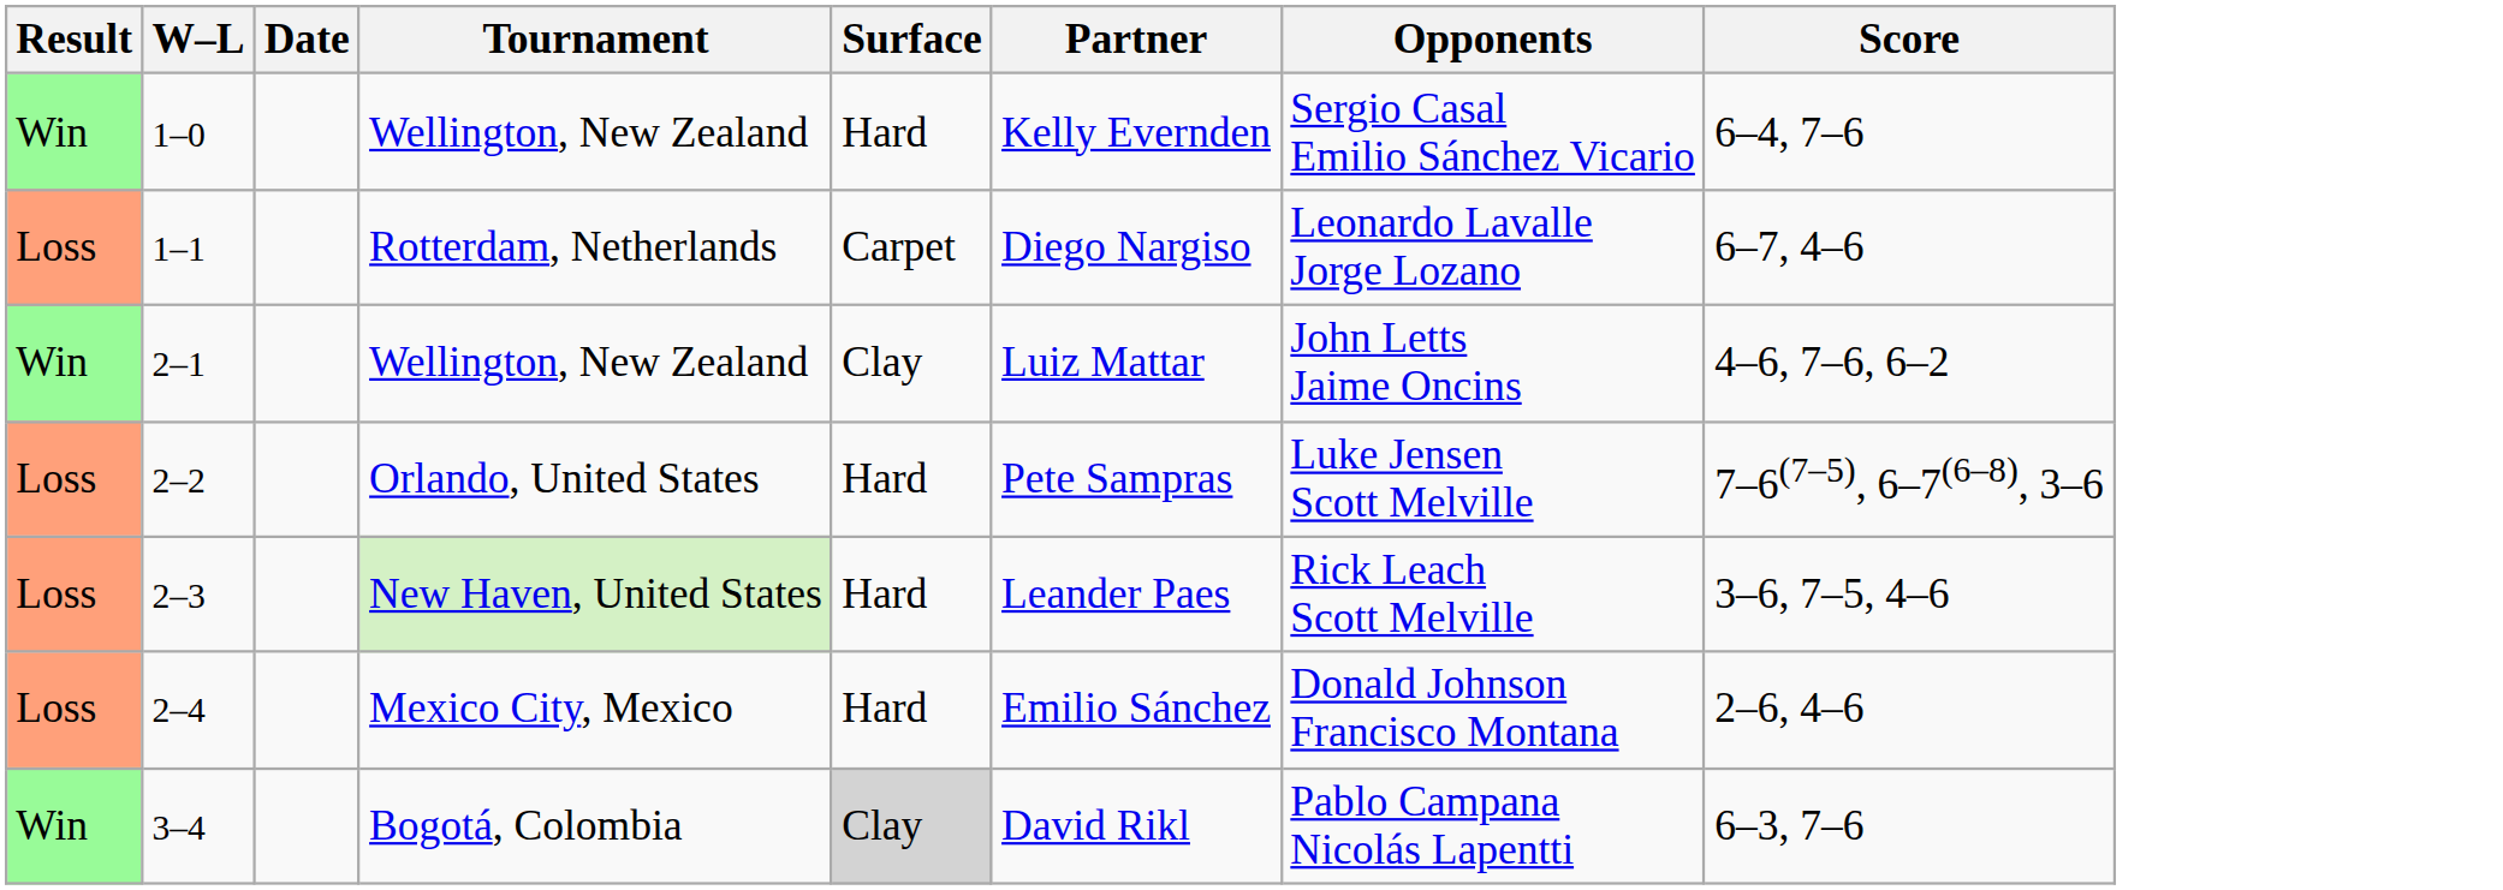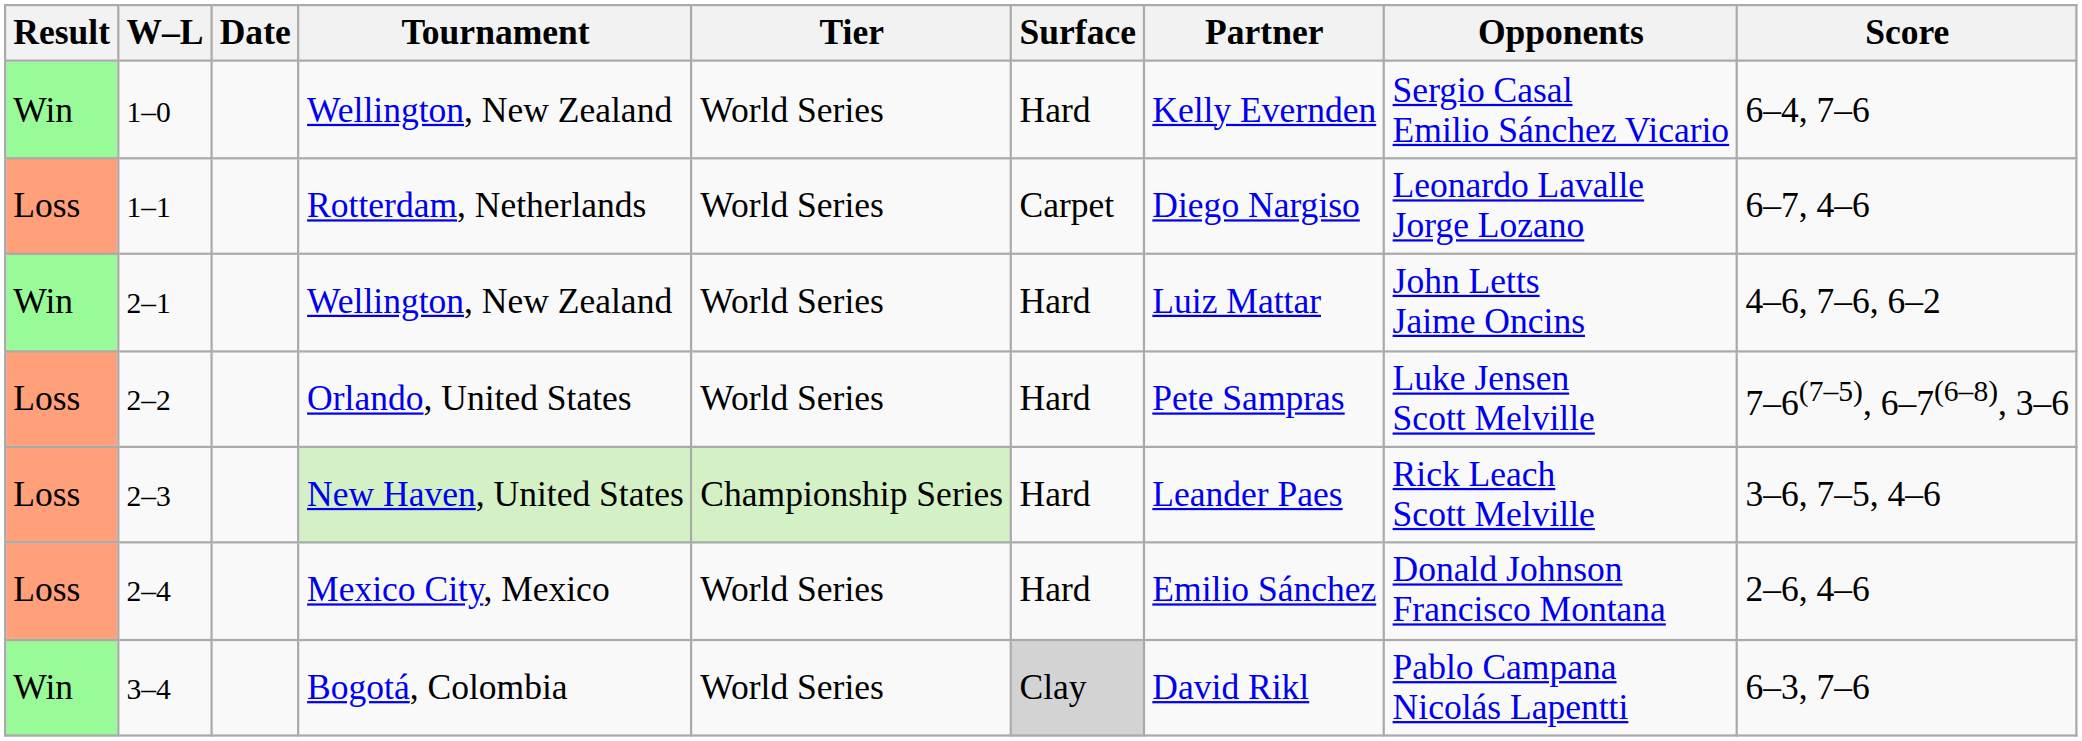+ column: Tier | World Series | World Series | World Series | World Series | Championship Series | World Series | World Series
2–1 | Surface: Clay -> Hard
